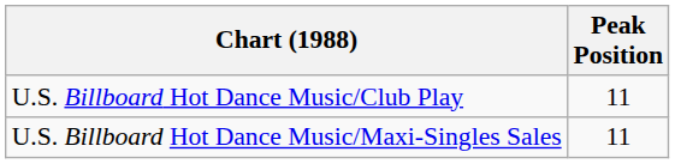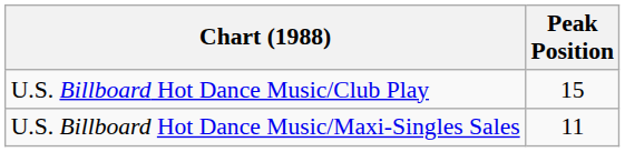U.S. Billboard Hot Dance Music/Club Play | Peak Position: 11 -> 15
